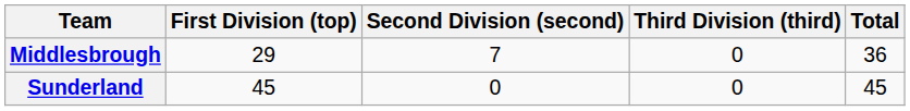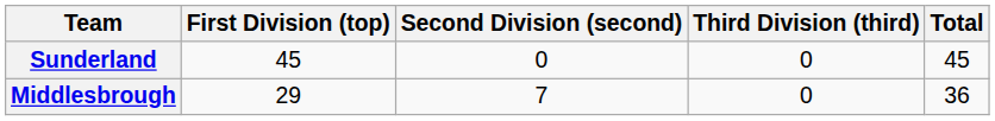rows swapped: Sunderland <-> Middlesbrough
